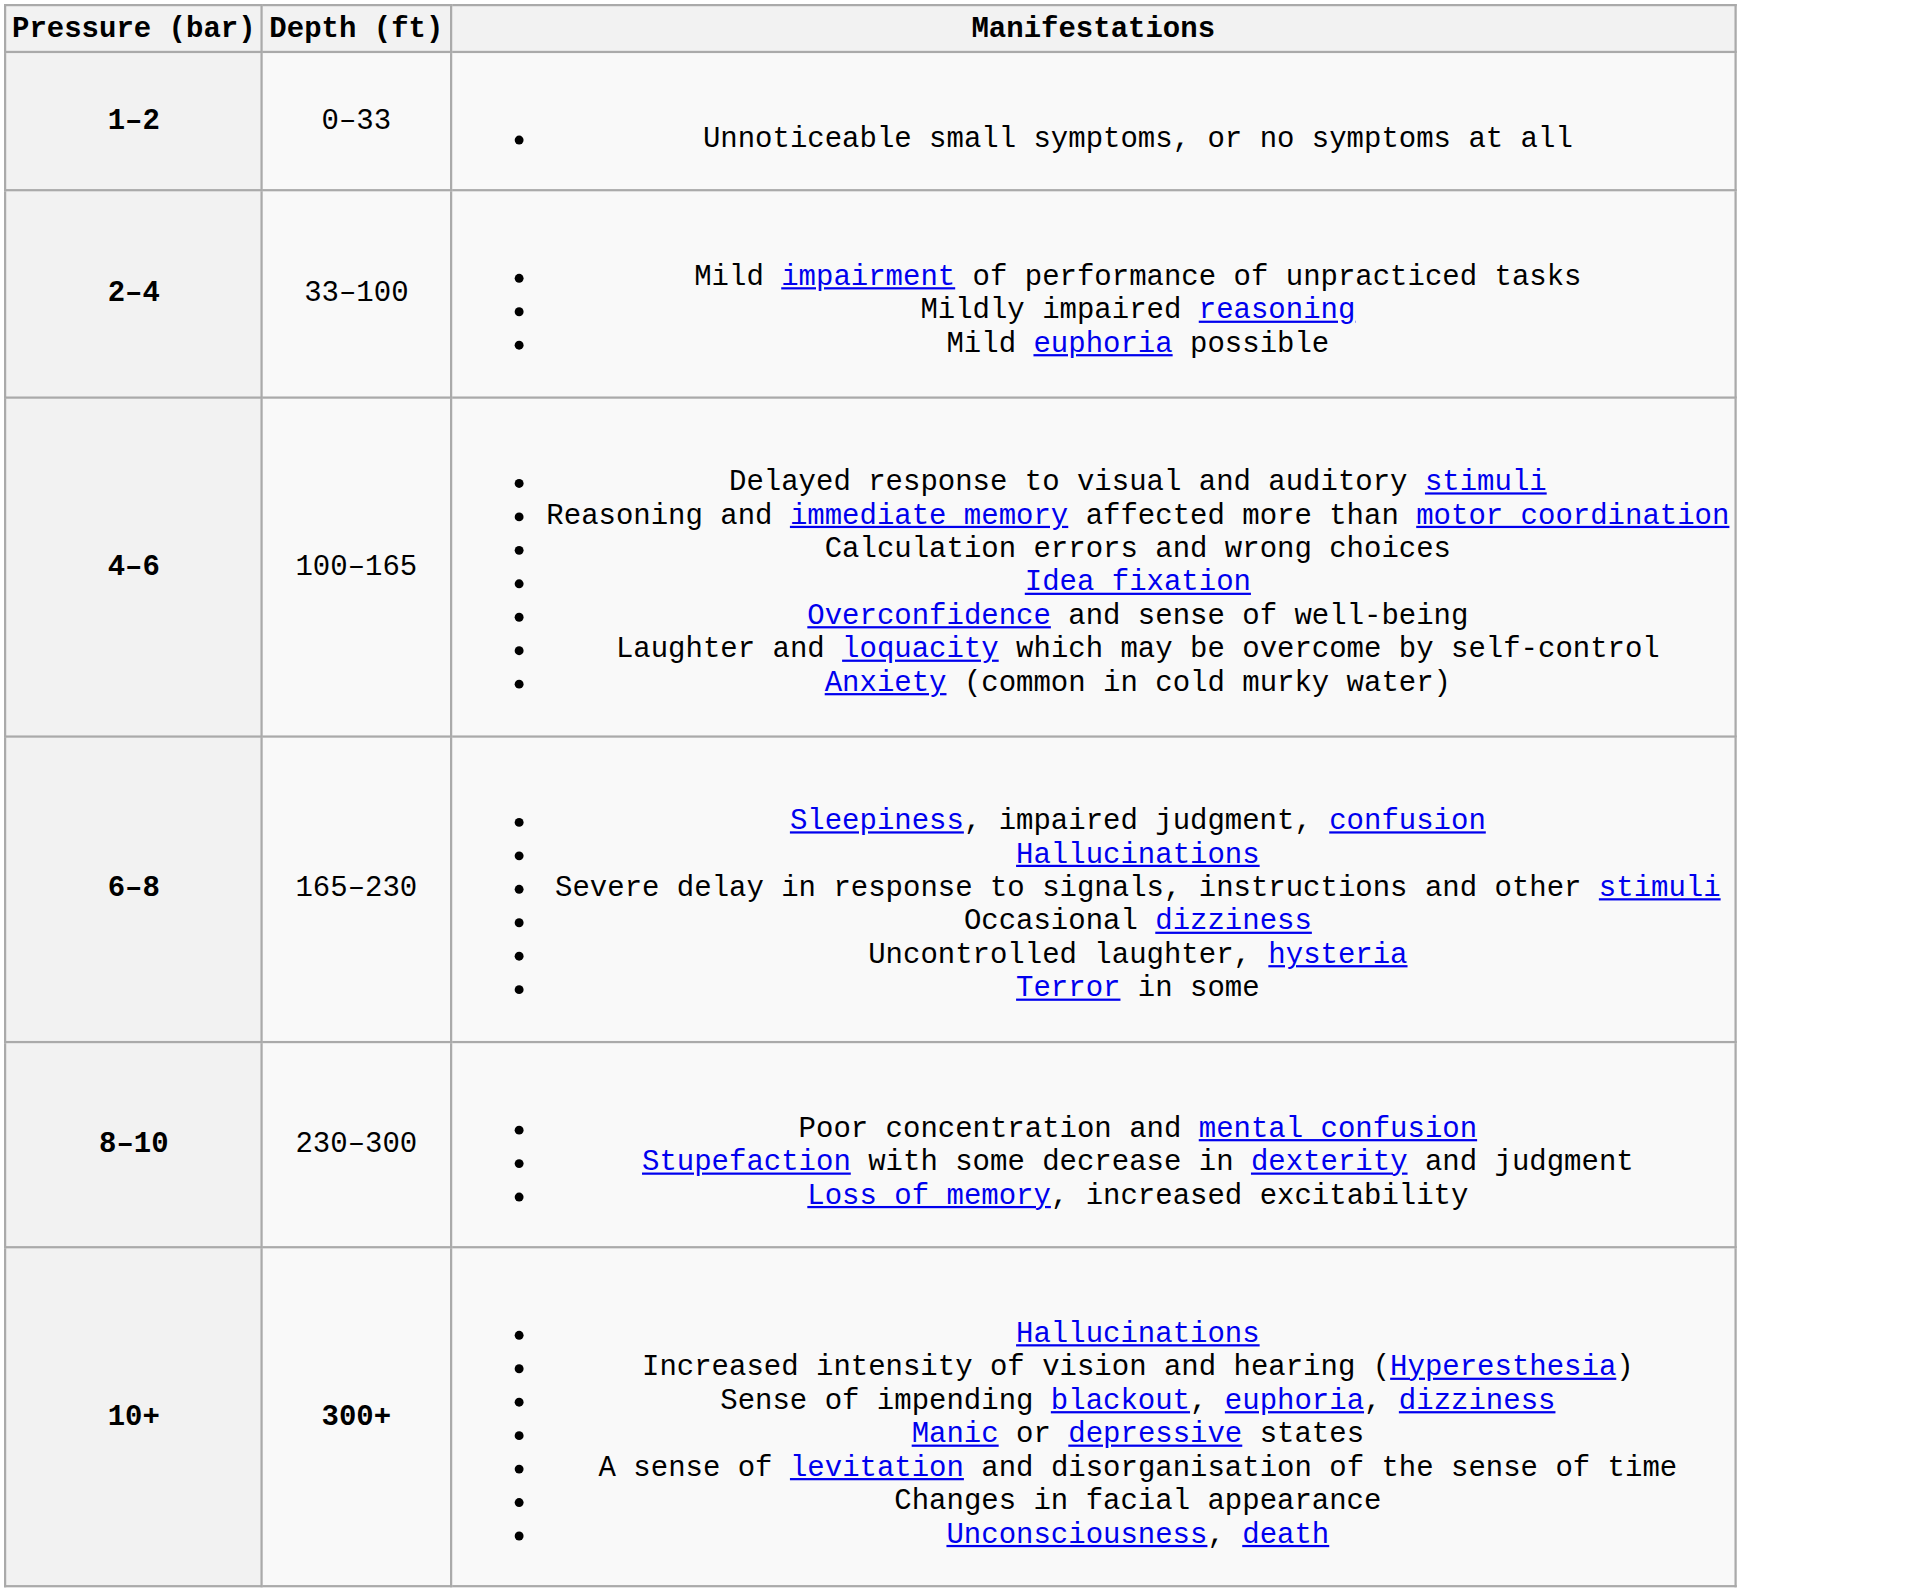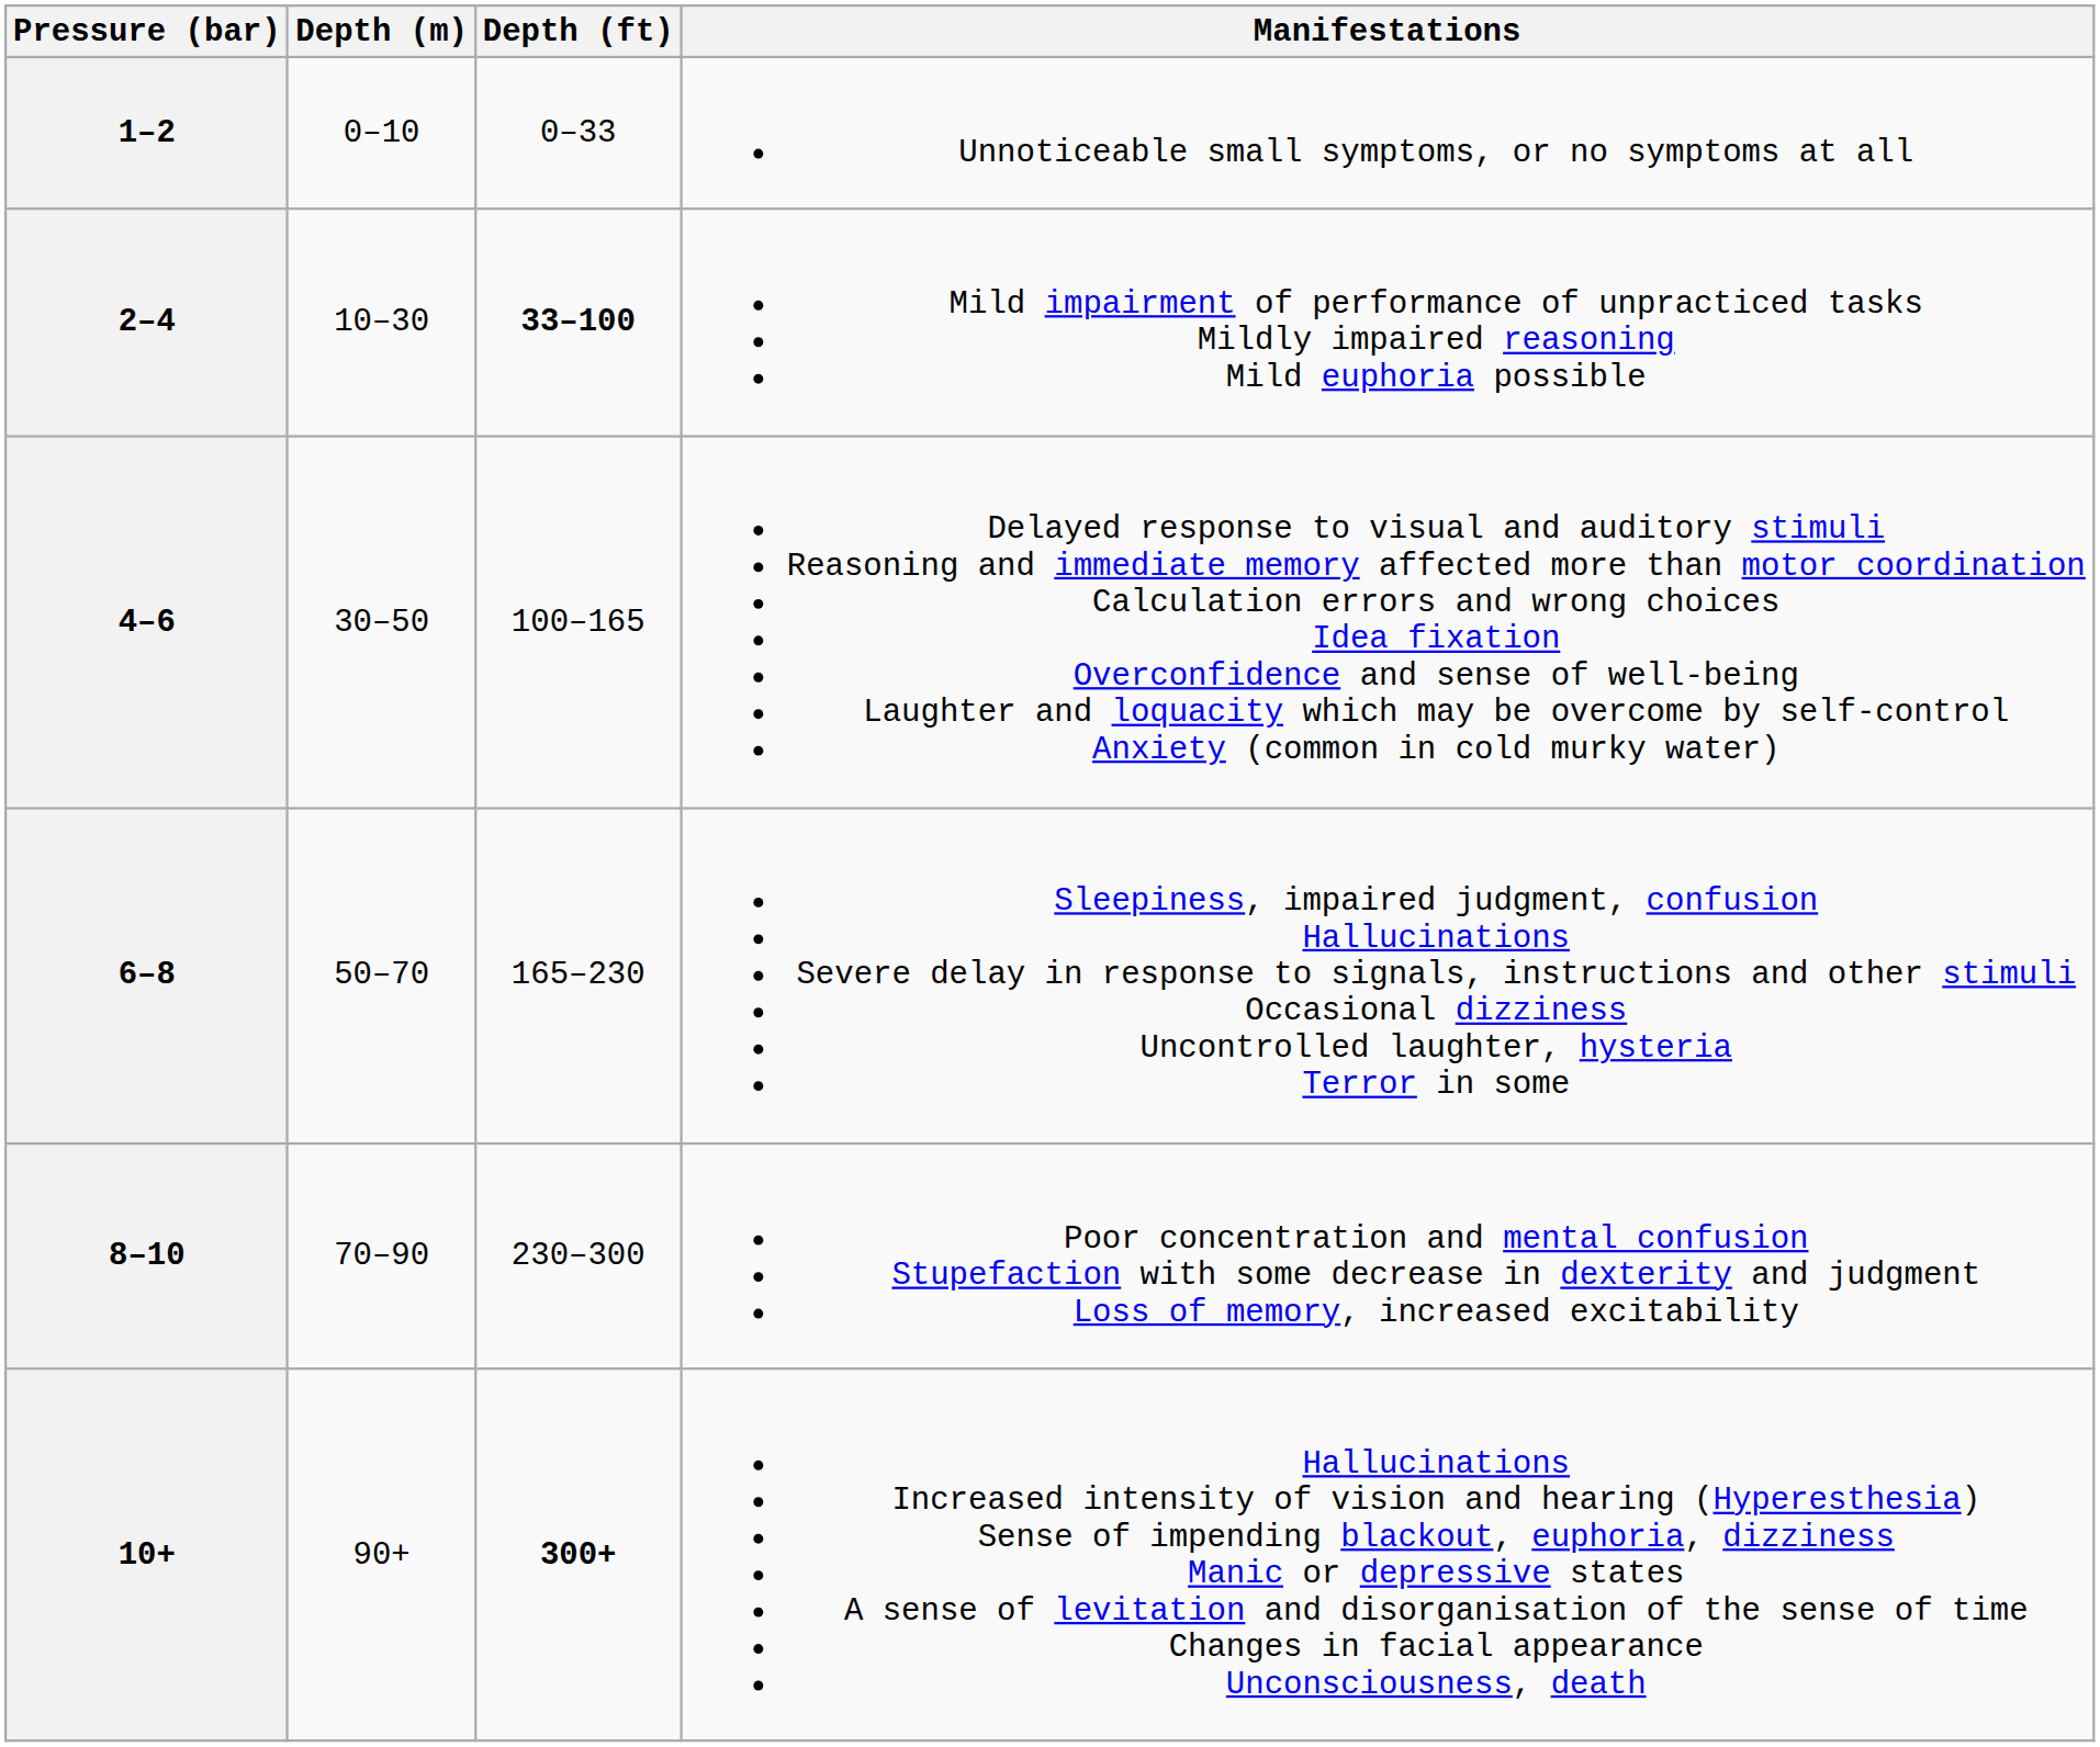+ column: Depth (m) | 0–10 | 10–30 | 30–50 | 50–70 | 70–90 | 90+
2–4 | Depth (ft): normal -> bold
